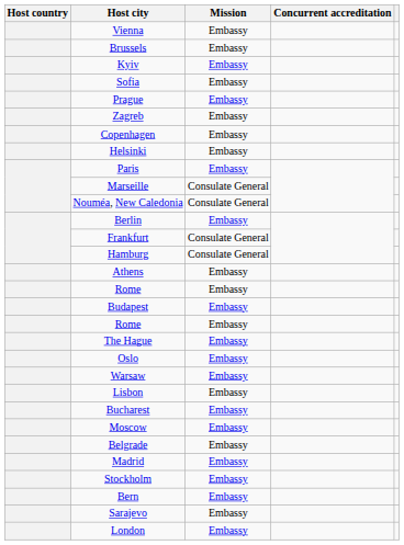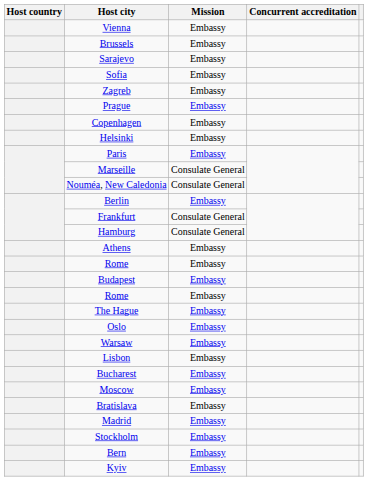rows swapped: Sarajevo <-> Kyiv
rows swapped: Zagreb <-> Prague
- row: Belgrade | Embassy
+ row: Bratislava | Embassy
- row: London | Embassy
